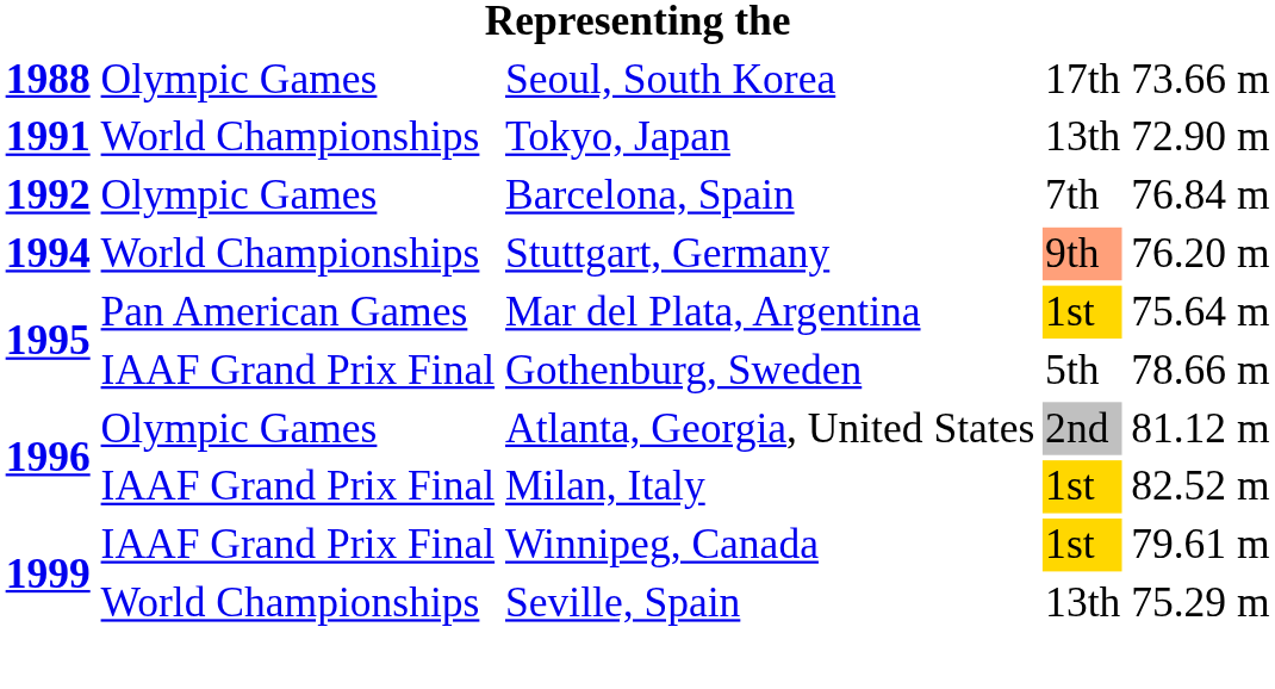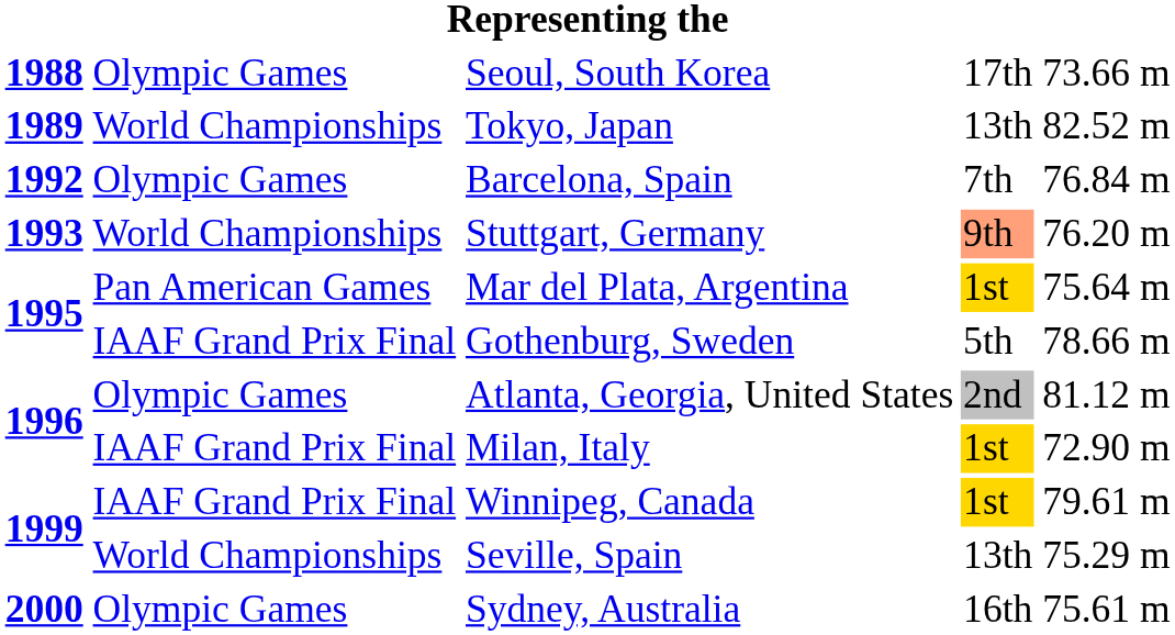Tokyo, Japan | column 1: 1991 -> 1989
Tokyo, Japan | column 5: 72.90 m -> 82.52 m
Stuttgart, Germany | column 1: 1994 -> 1993
Milan, Italy | column 5: 82.52 m -> 72.90 m
+ row: 2000 | Olympic Games | Sydney, Australia | 16th | 75.61 m
